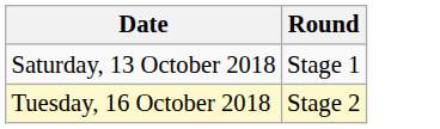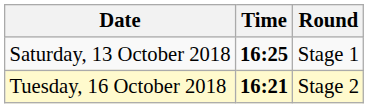+ column: Time | 16:25 | 16:21
